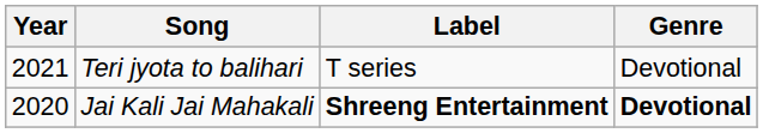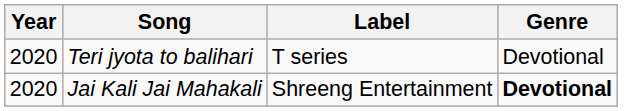Teri jyota to balihari | Year: 2021 -> 2020
Jai Kali Jai Mahakali | Label: bold -> normal
